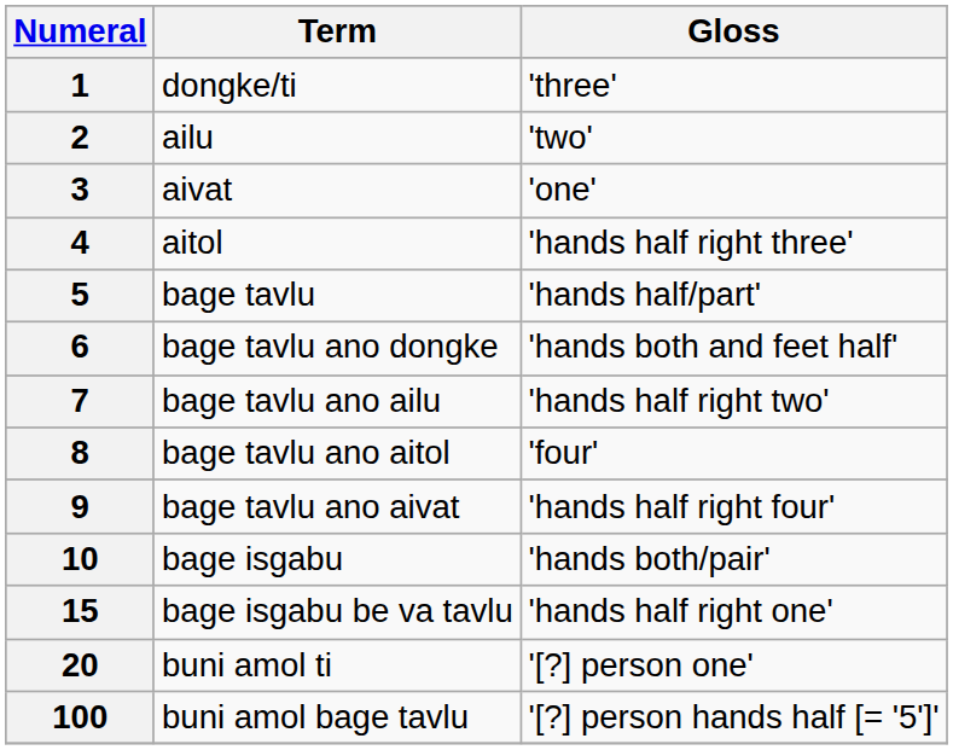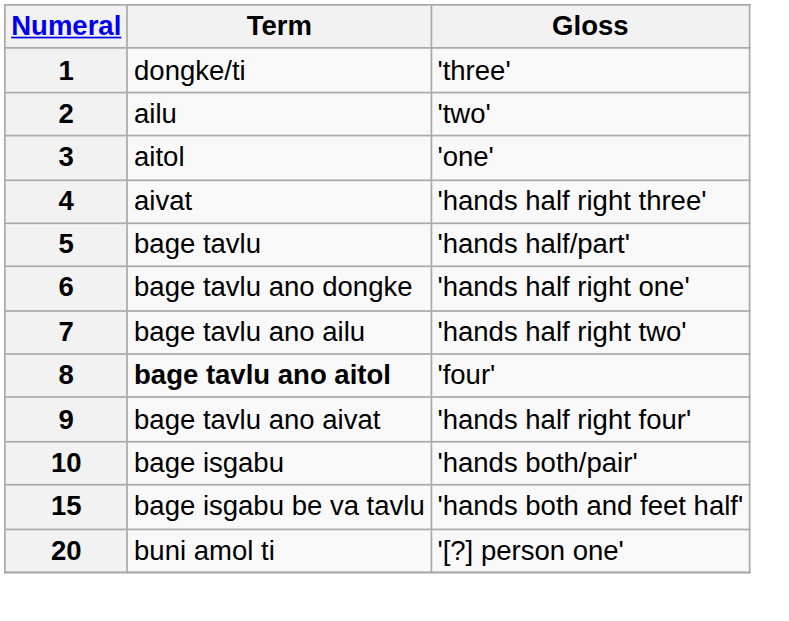3 | Term: aivat -> aitol
4 | Term: aitol -> aivat
6 | Gloss: 'hands both and feet half' -> 'hands half right one'
8 | Term: normal -> bold
15 | Gloss: 'hands half right one' -> 'hands both and feet half'
- row: 100 | buni amol bage tavlu | '[?] person hands half [= '5']'
